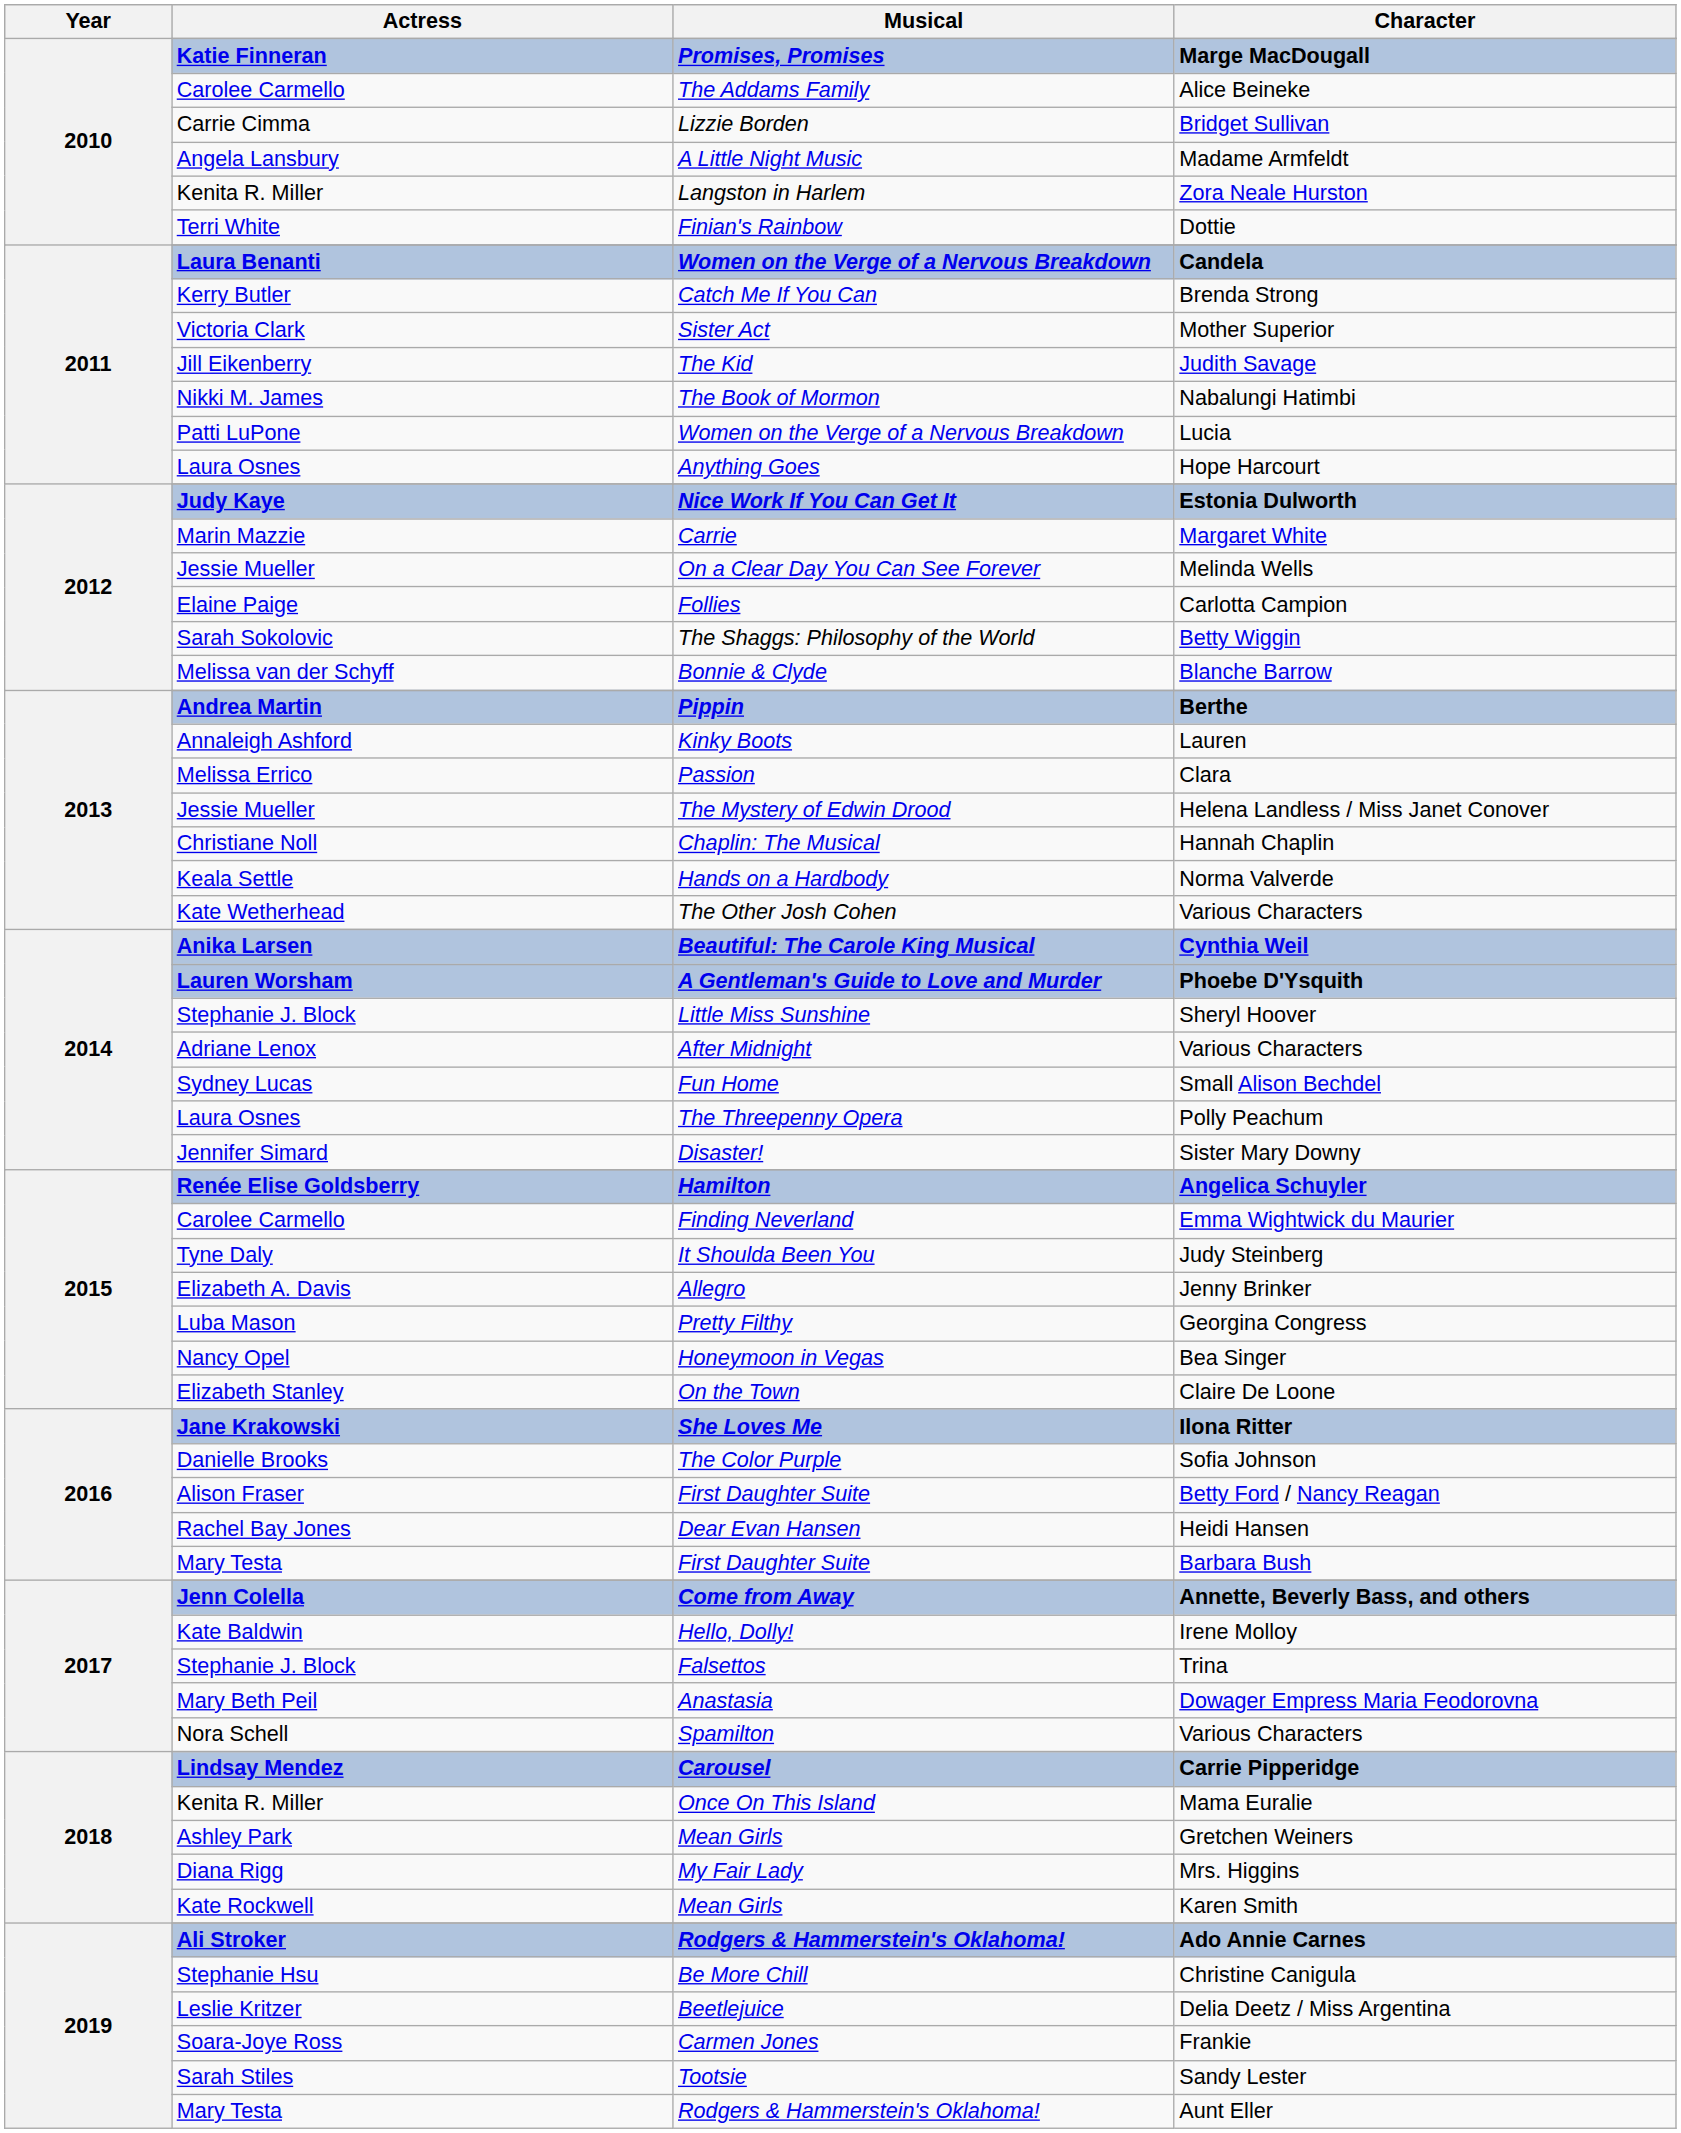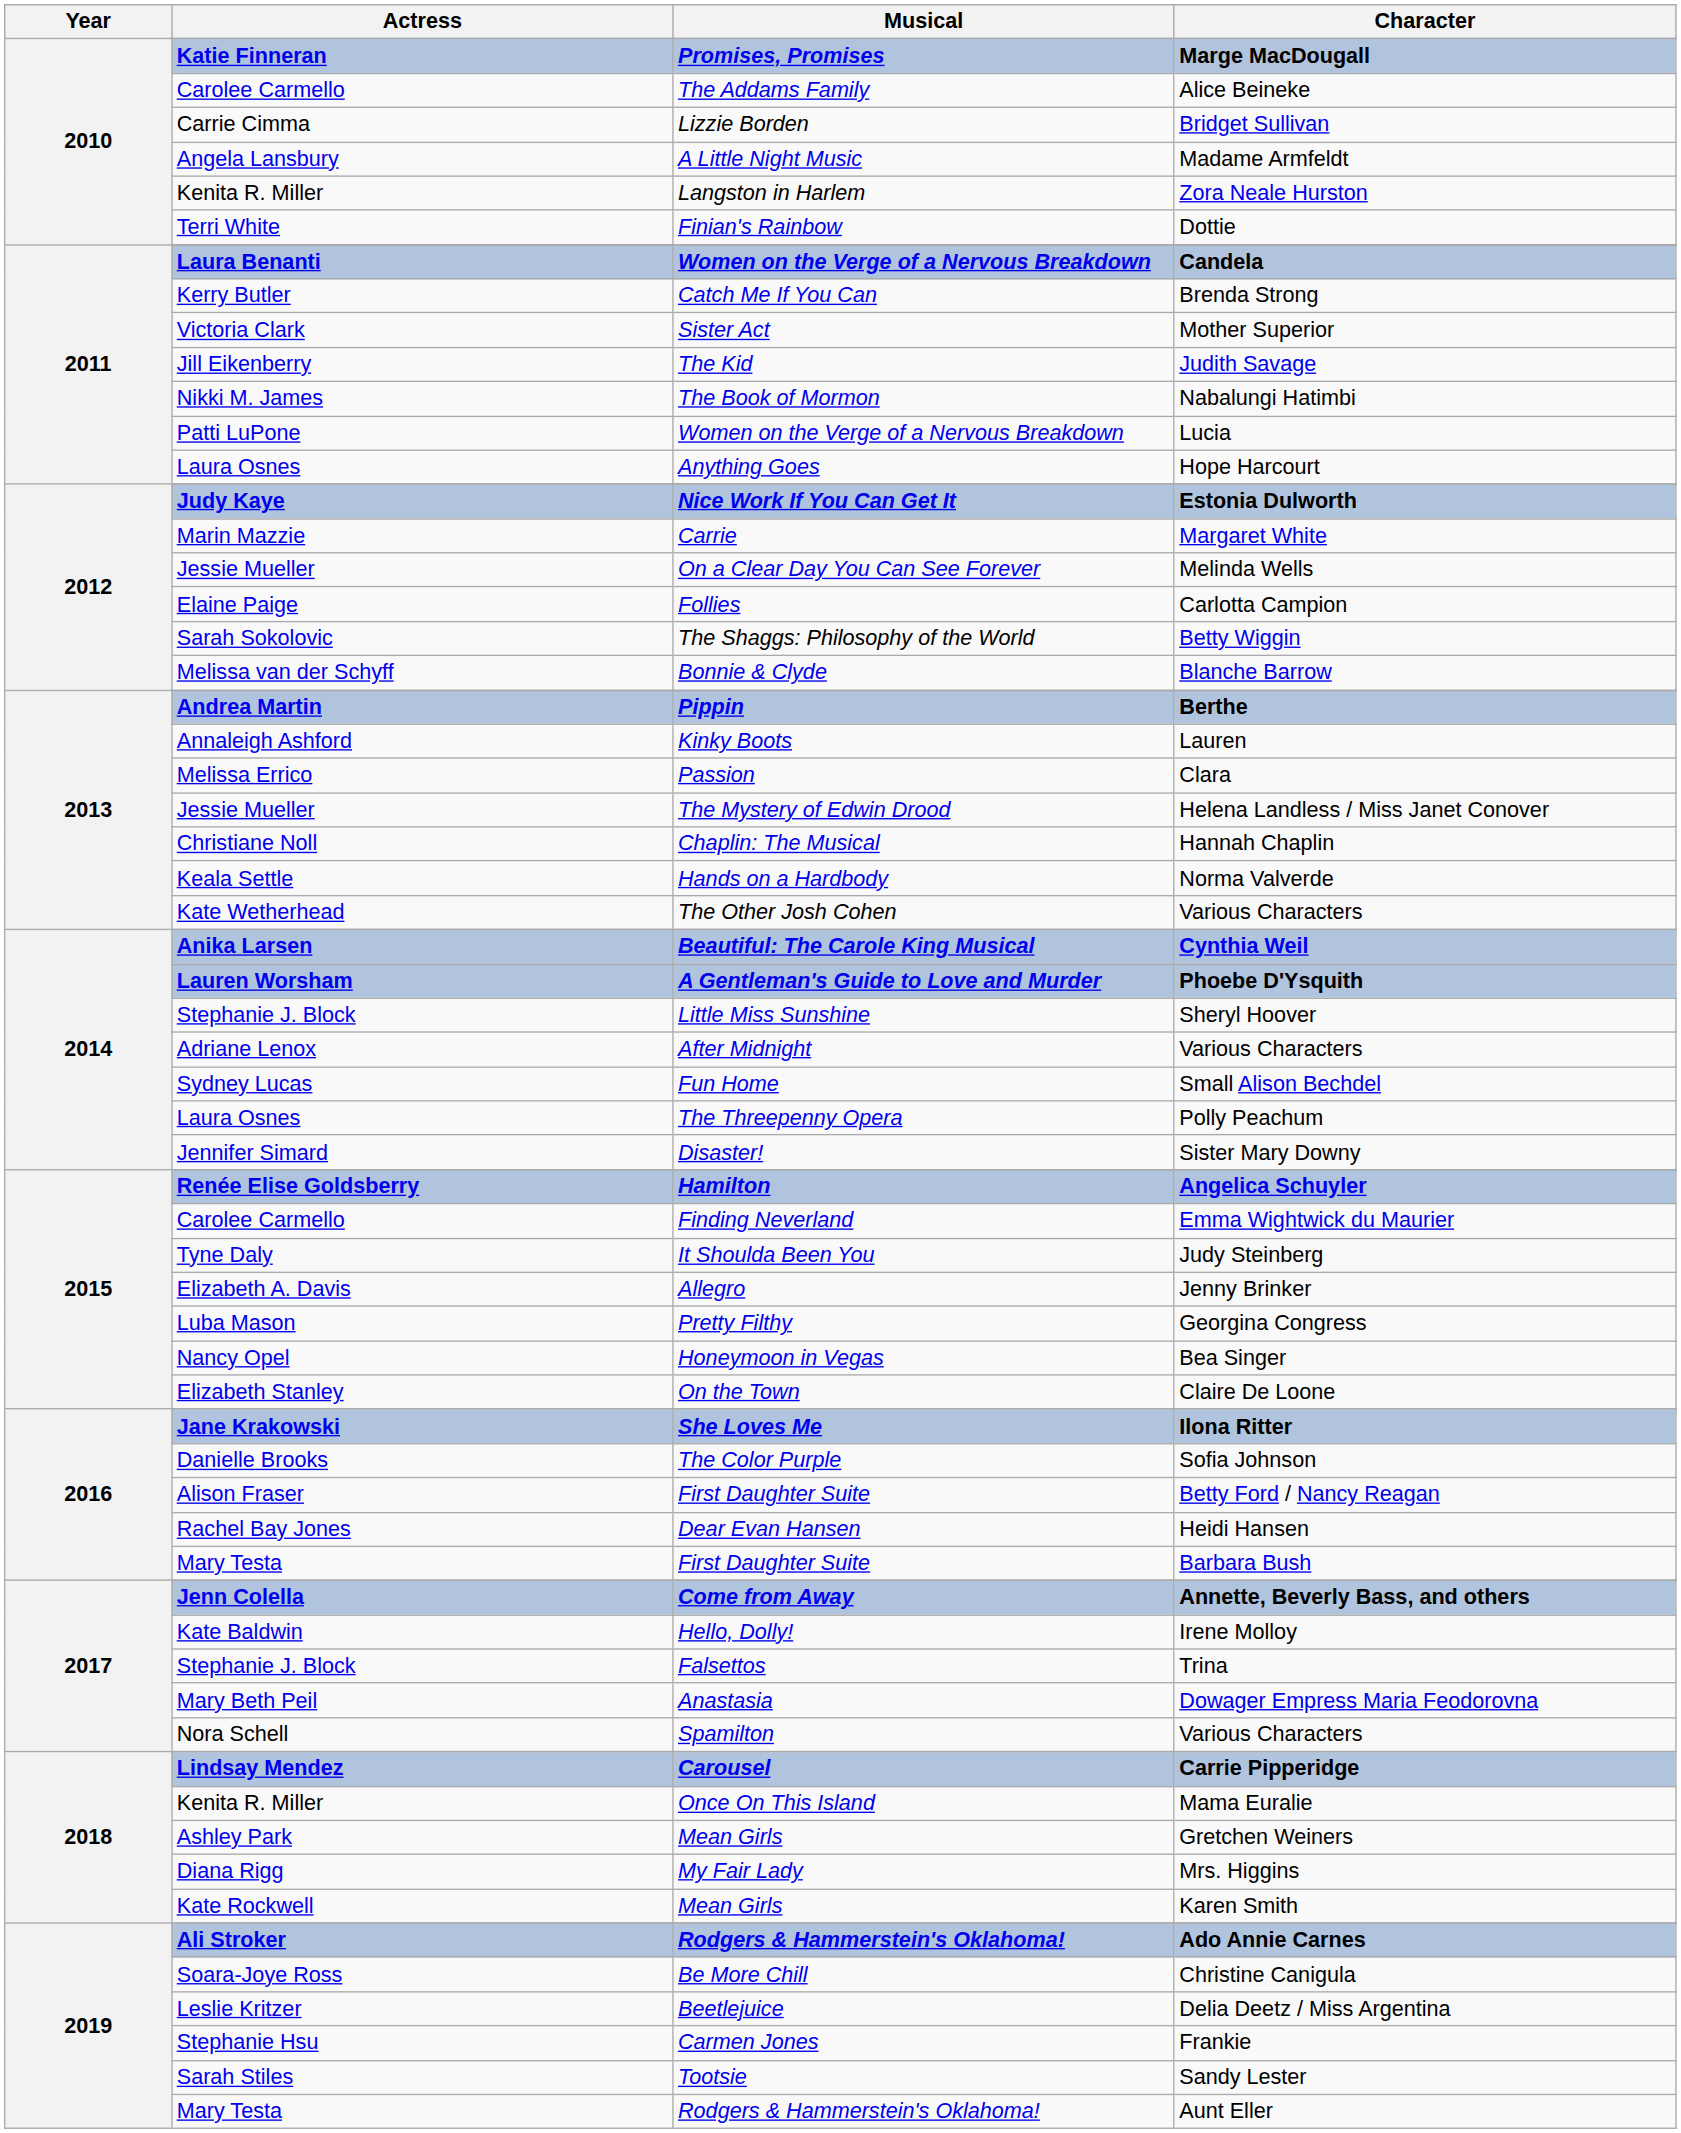Christine Canigula | Actress: Stephanie Hsu -> Soara-Joye Ross
Frankie | Actress: Soara-Joye Ross -> Stephanie Hsu
